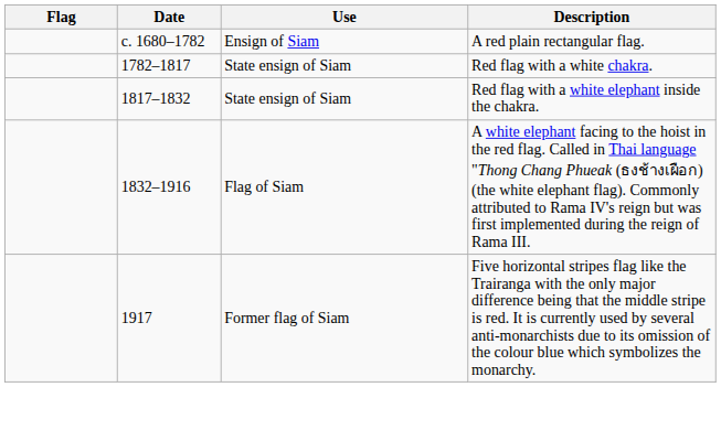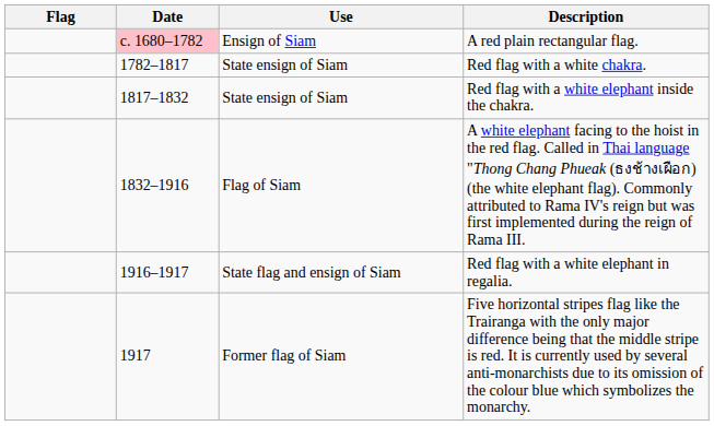A red plain rectangular flag. | Date: no background -> pink background
+ row: 1916–1917 | State flag and ensign of Siam | Red flag with a white elephant in regalia.
